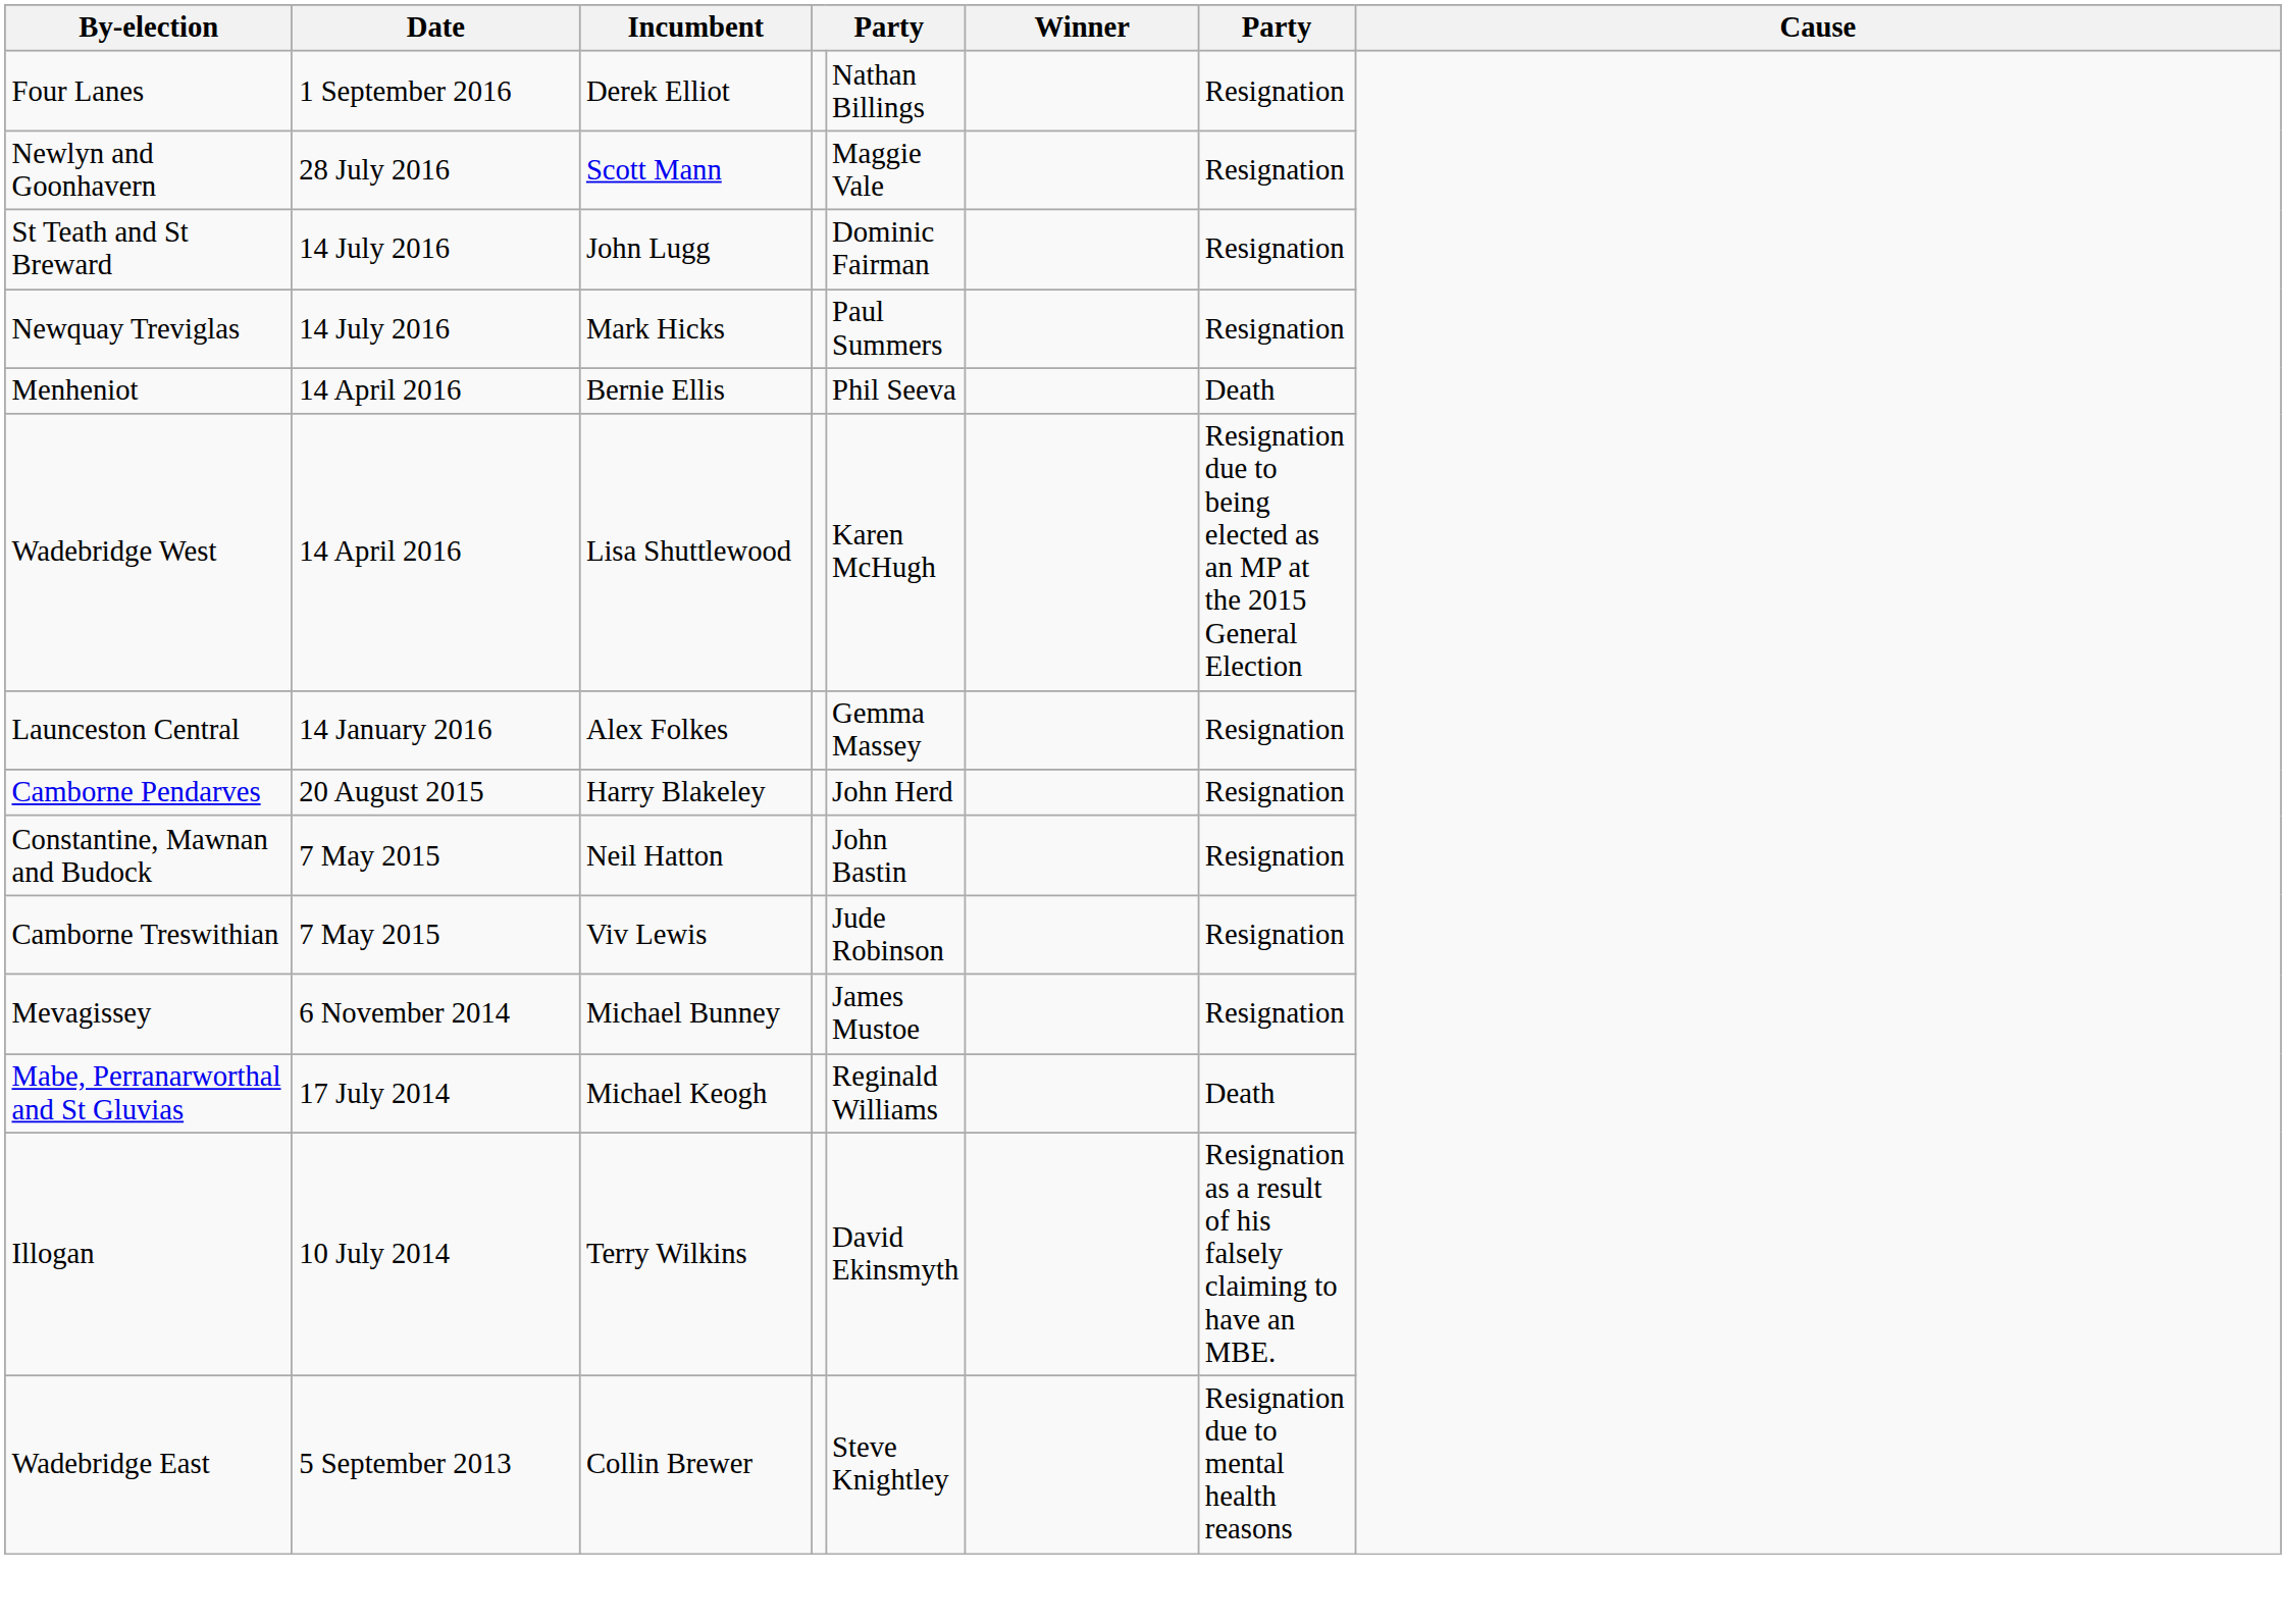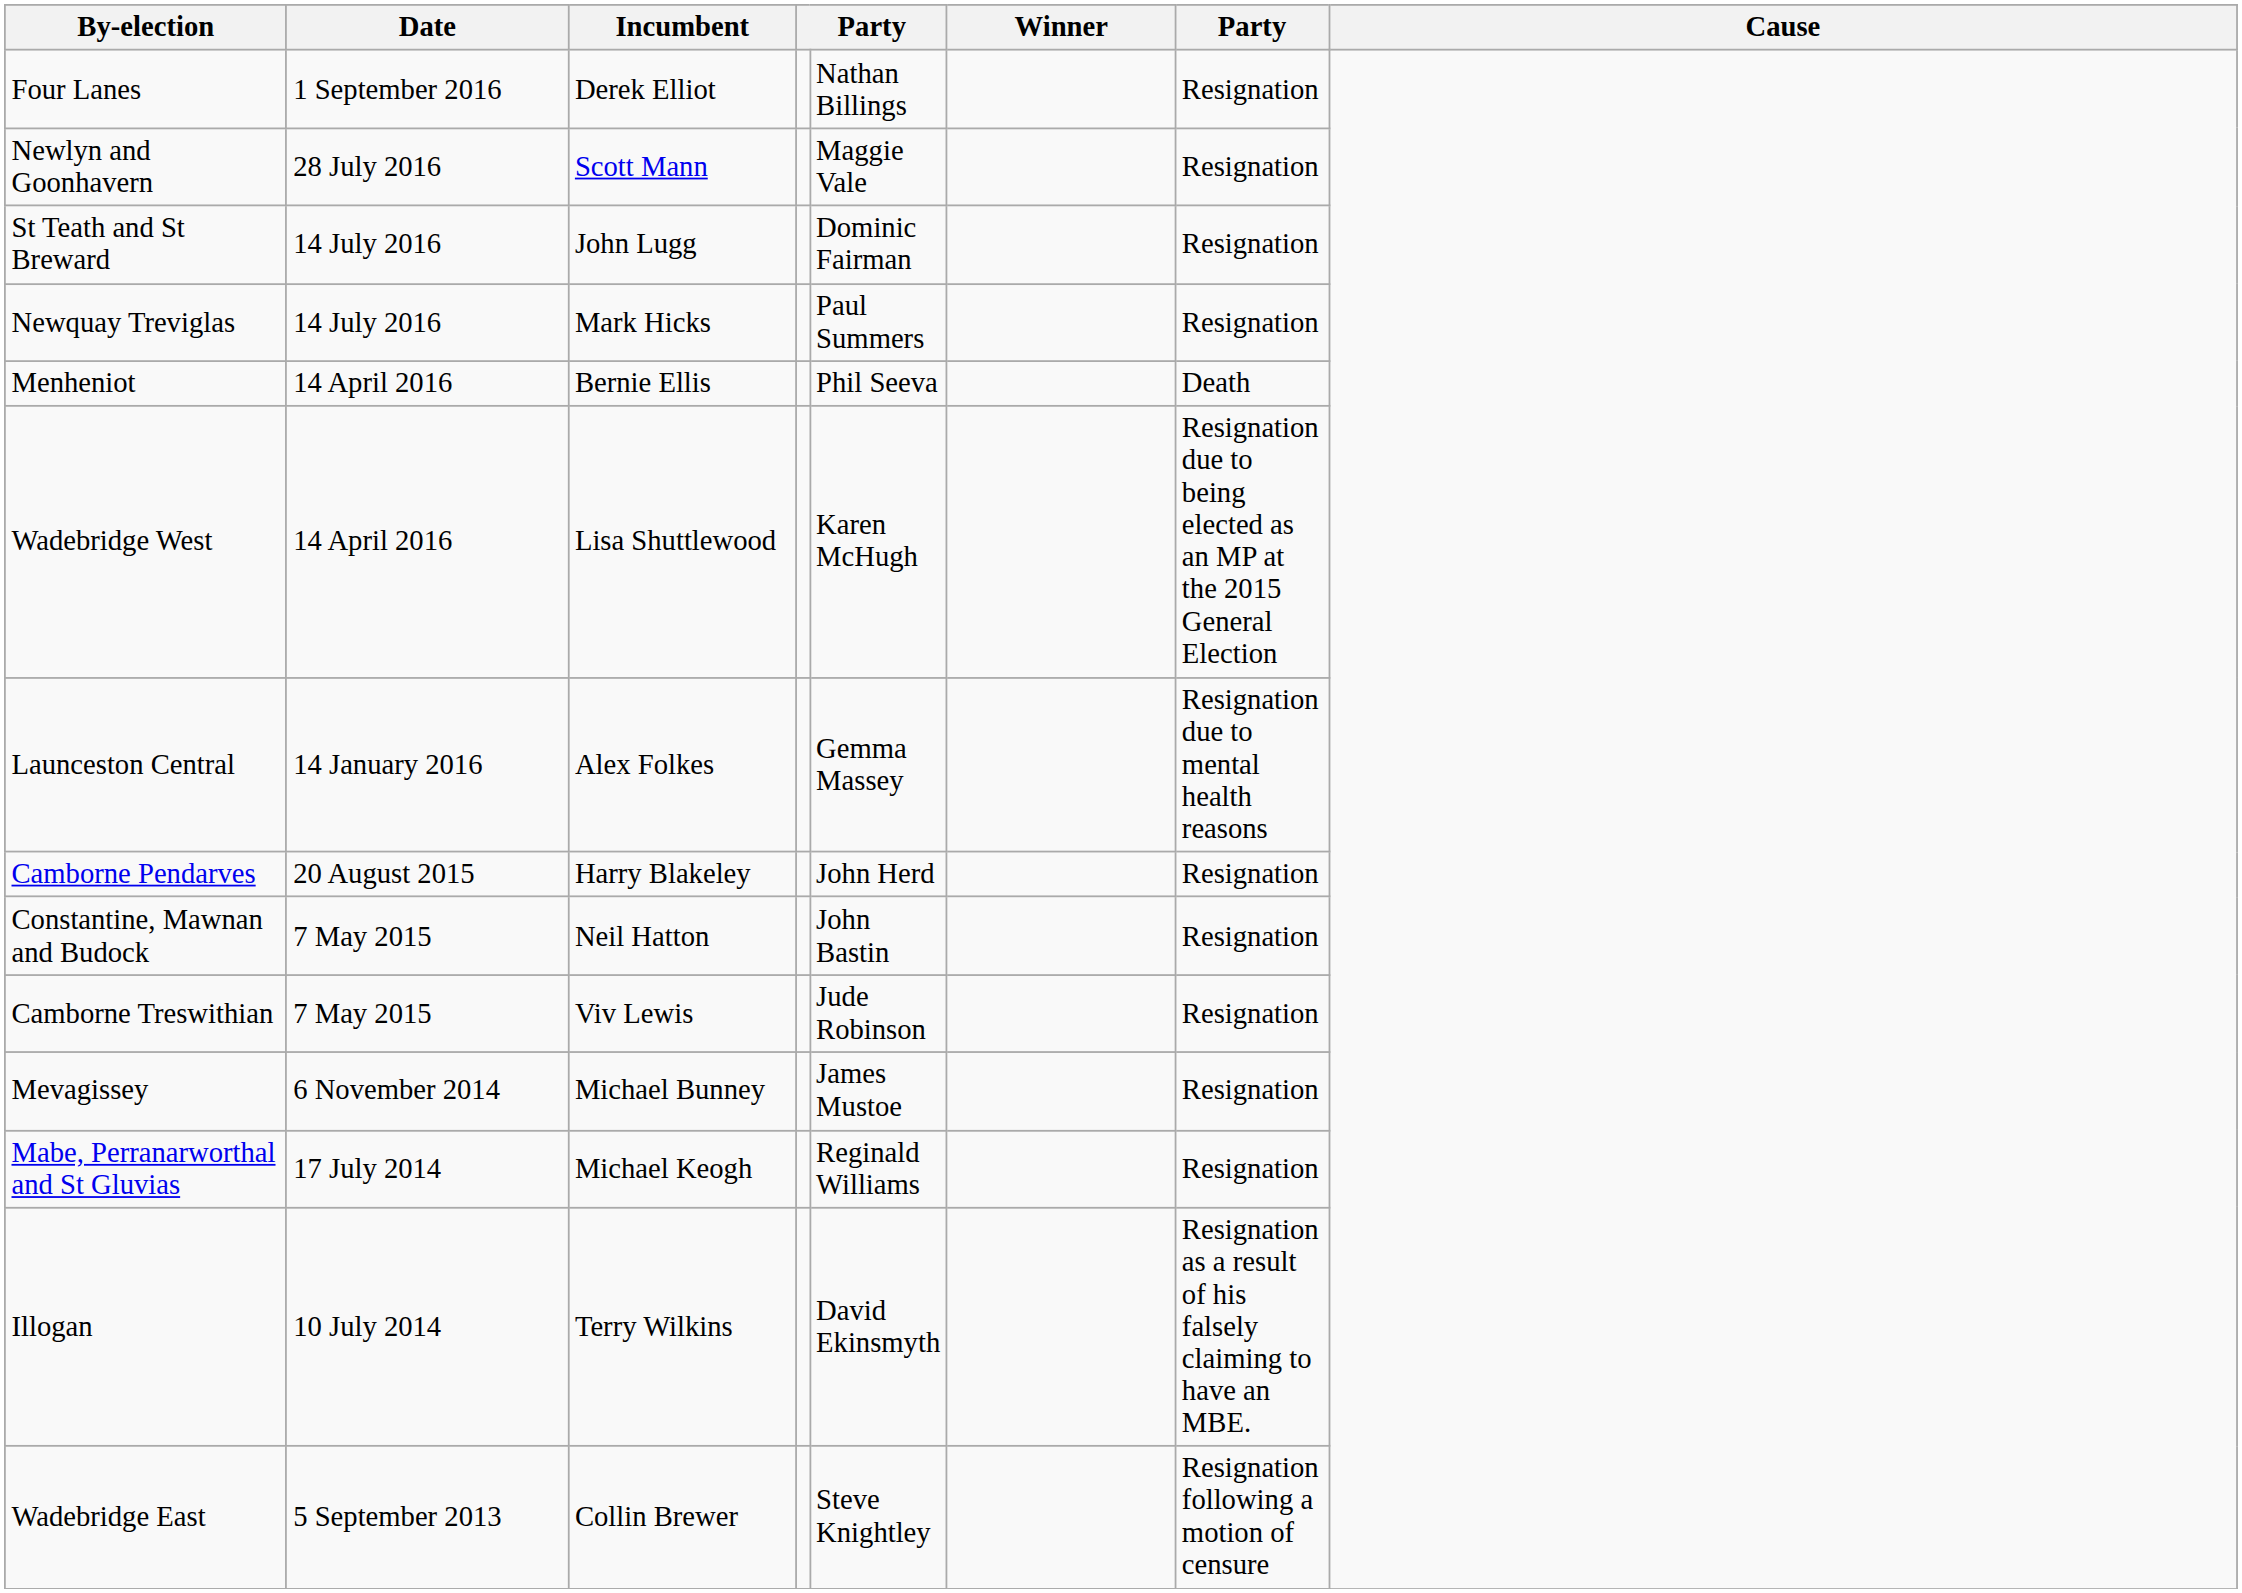Launceston Central | column 7: Resignation -> Resignation due to mental health reasons
Mabe, Perranarworthal and St Gluvias | column 7: Death -> Resignation
Wadebridge East | column 7: Resignation due to mental health reasons -> Resignation following a motion of censure
